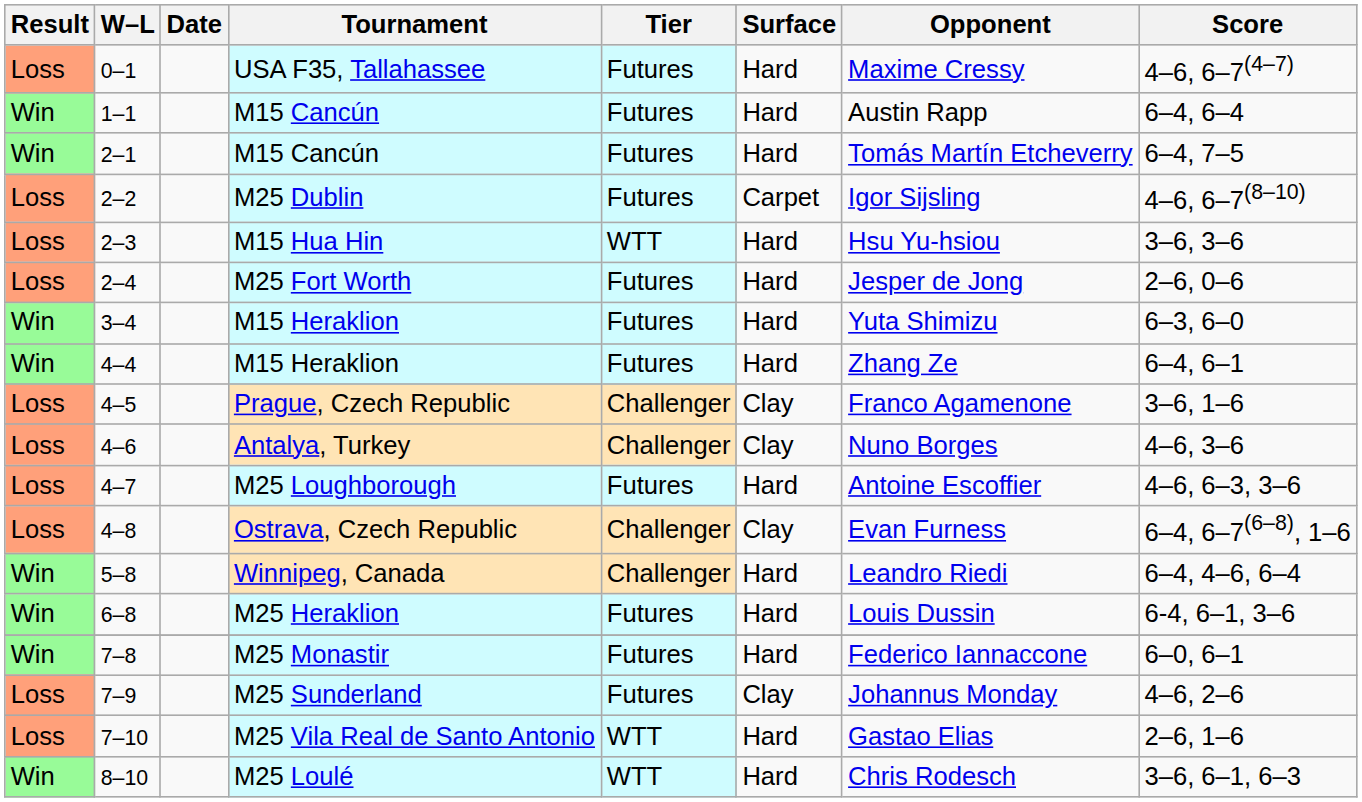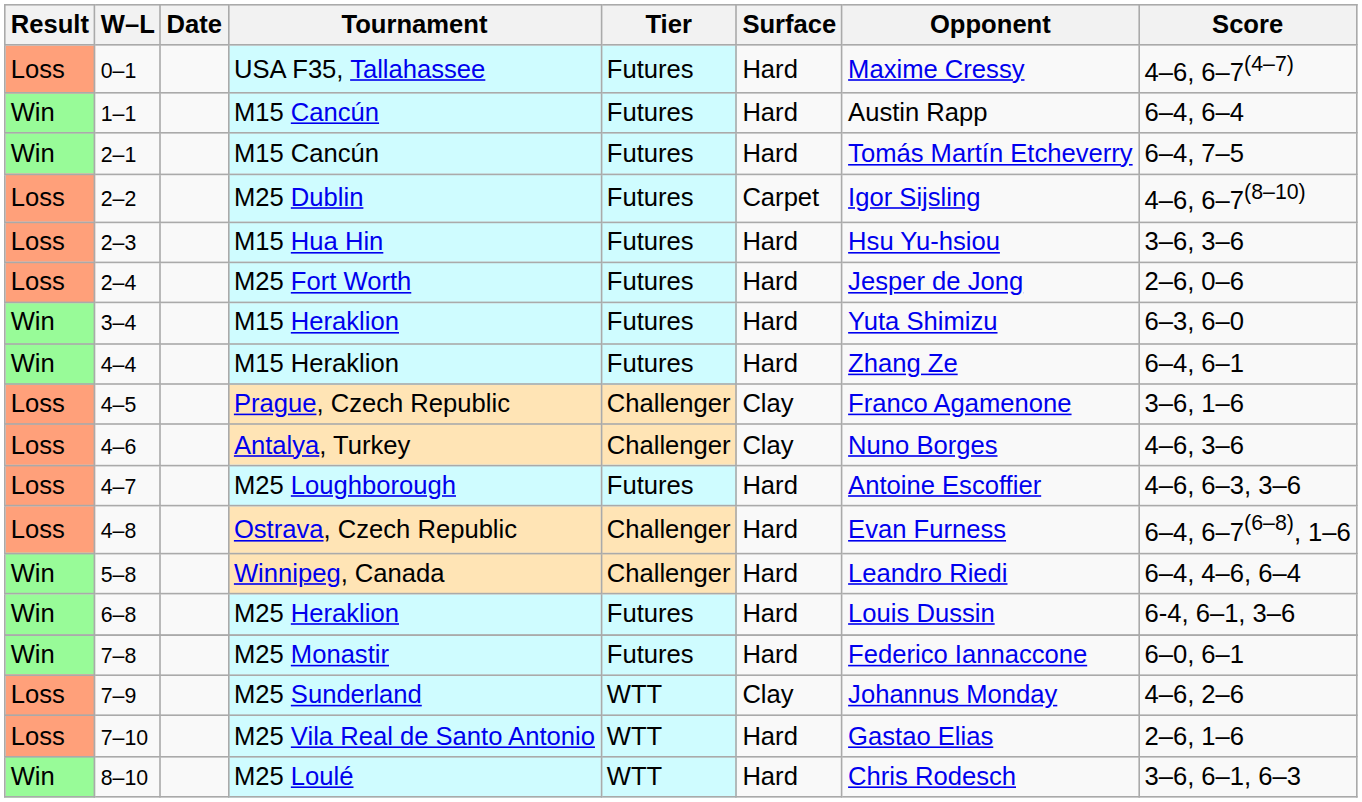2–3 | Tier: WTT -> Futures
4–8 | Surface: Clay -> Hard
7–9 | Tier: Futures -> WTT
